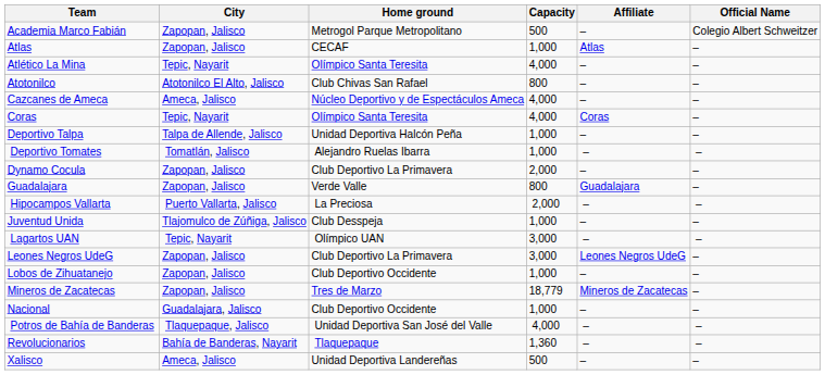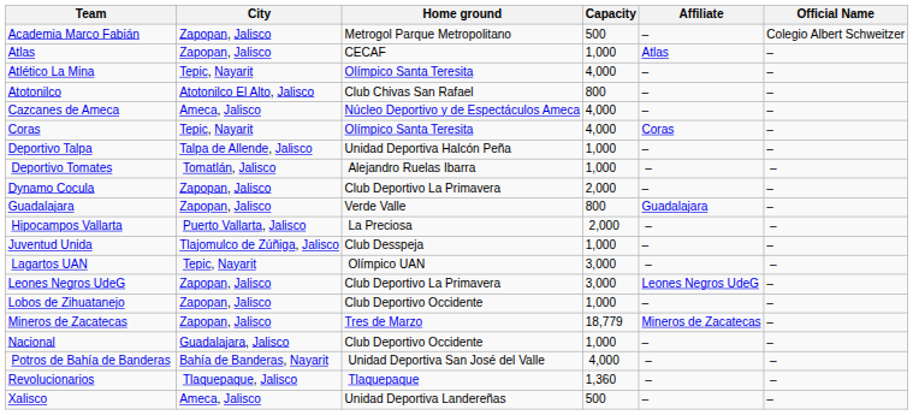Potros de Bahía de Banderas | City: Tlaquepaque, Jalisco -> Bahía de Banderas, Nayarit
Revolucionarios | City: Bahía de Banderas, Nayarit -> Tlaquepaque, Jalisco
